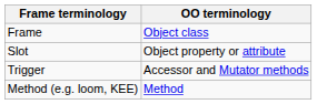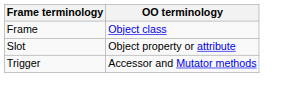- row: Method (e.g. loom, KEE) | Method
